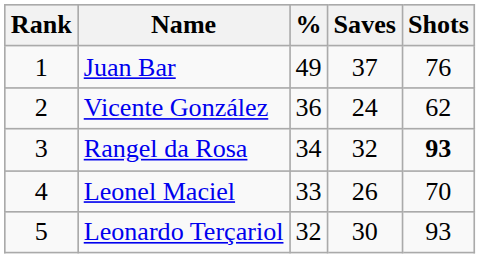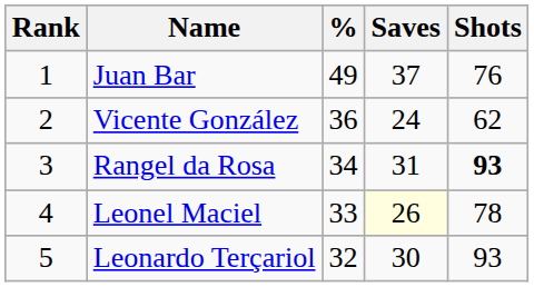Rangel da Rosa | Saves: 32 -> 31
Leonel Maciel | Saves: no background -> lightyellow background
Leonel Maciel | Shots: 70 -> 78
